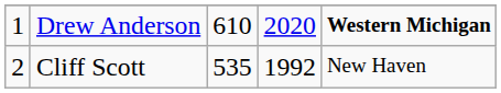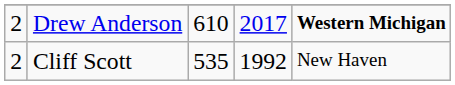Drew Anderson | column 1: 1 -> 2
Drew Anderson | column 4: 2020 -> 2017
